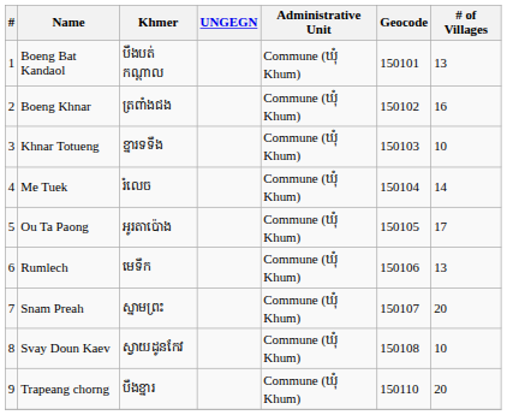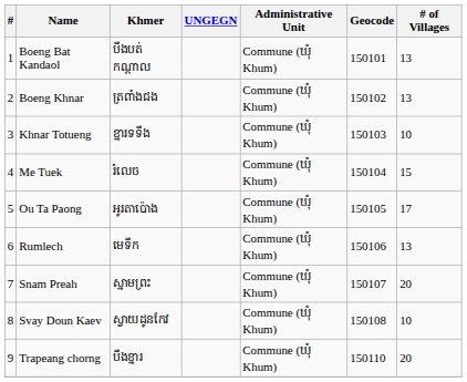Boeng Khnar | # of Villages: 16 -> 13
Me Tuek | # of Villages: 14 -> 15
